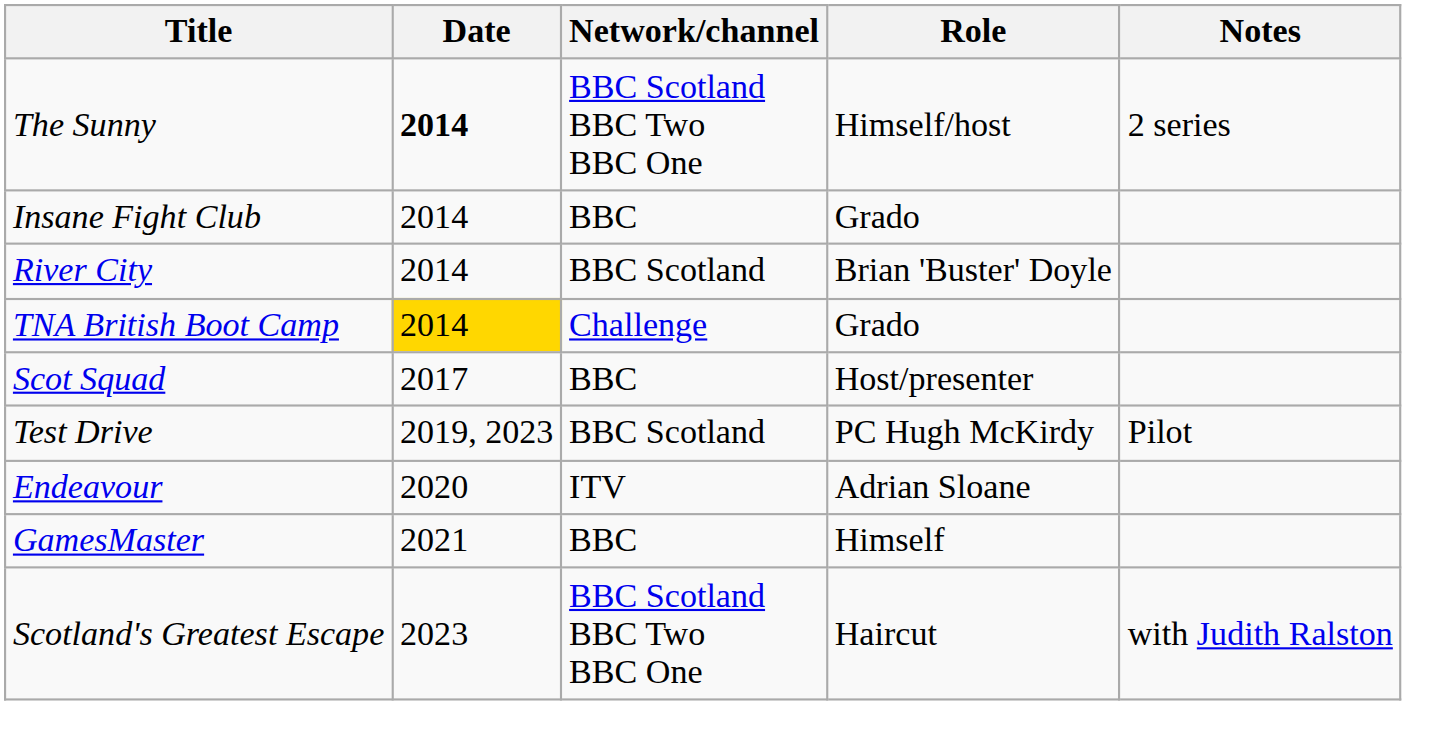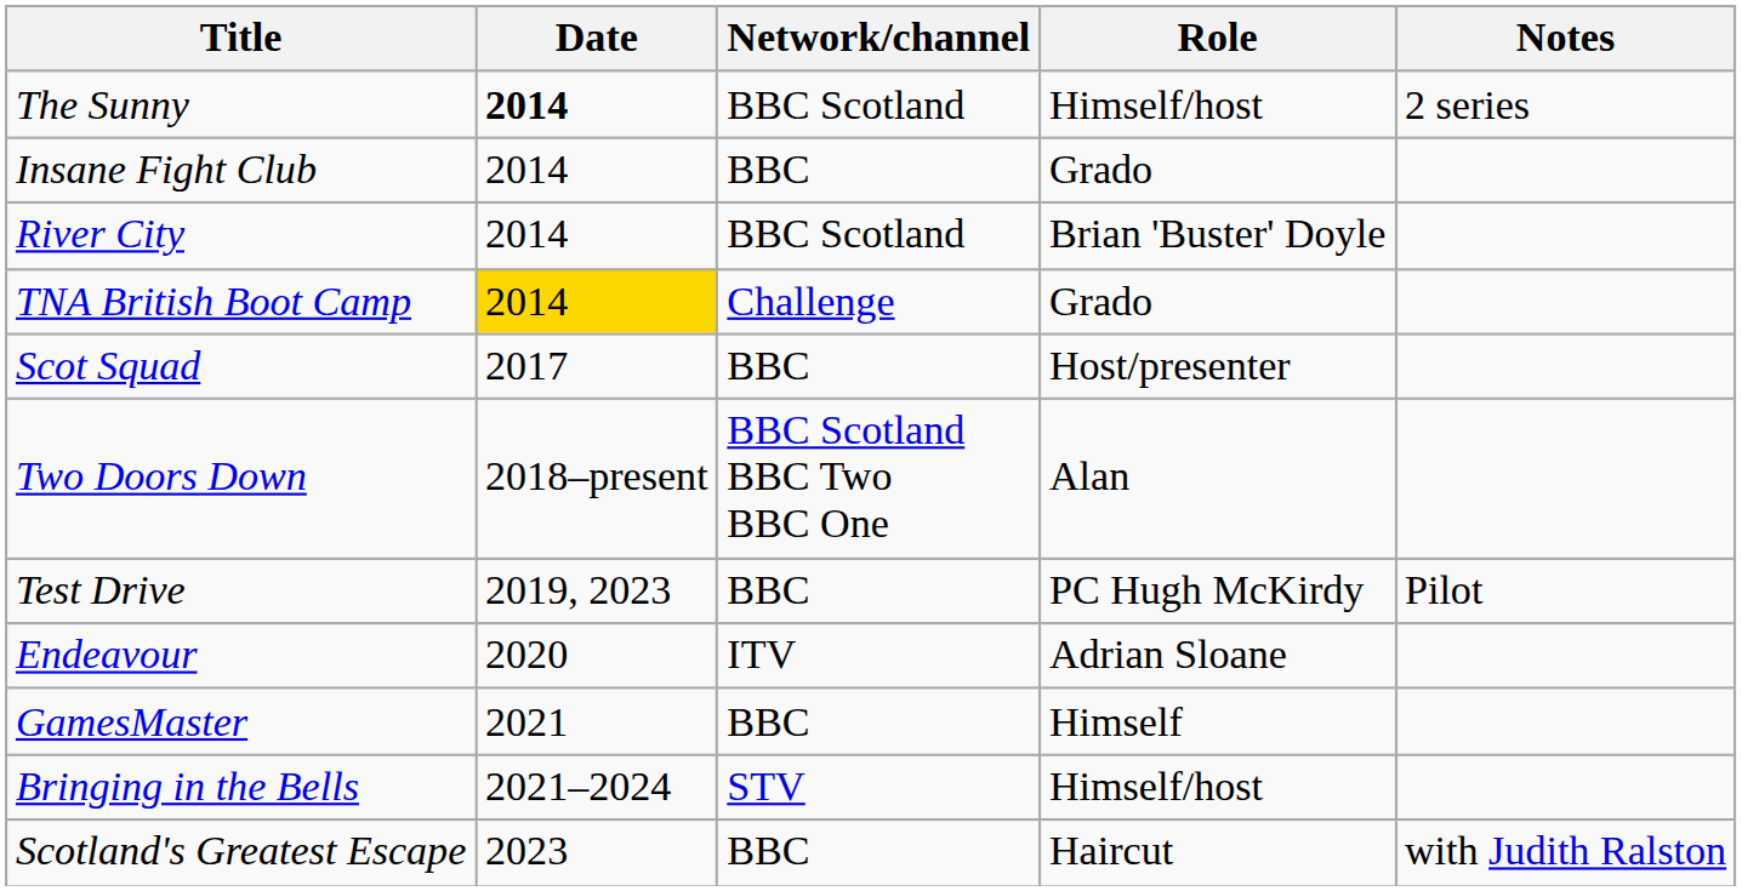The Sunny | Network/channel: BBC Scotland BBC Two BBC One -> BBC Scotland
+ row: Two Doors Down | 2018–present | BBC Scotland BBC Two BBC One | Alan
Test Drive | Network/channel: BBC Scotland -> BBC
+ row: Bringing in the Bells | 2021–2024 | STV | Himself/host
Scotland's Greatest Escape | Network/channel: BBC Scotland BBC Two BBC One -> BBC
